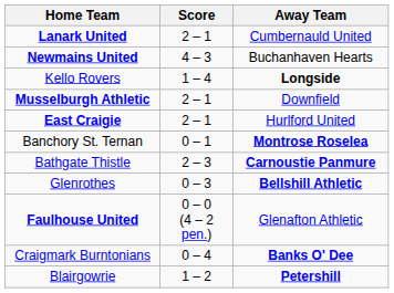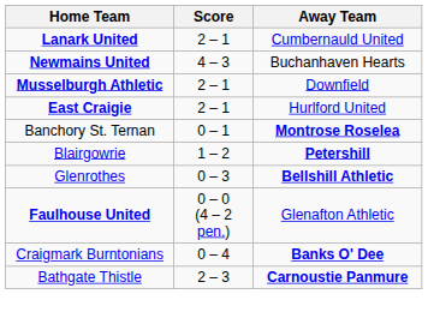- row: Kello Rovers | 1 – 4 | Longside
rows swapped: Bathgate Thistle <-> Blairgowrie
